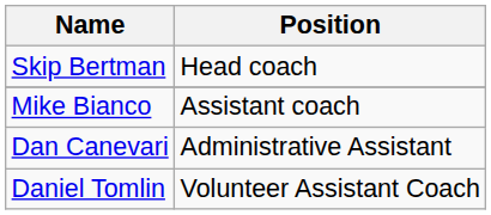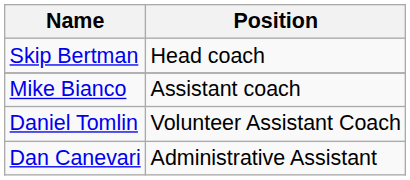rows swapped: Dan Canevari <-> Daniel Tomlin
